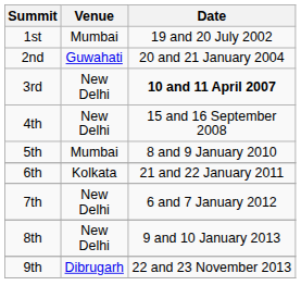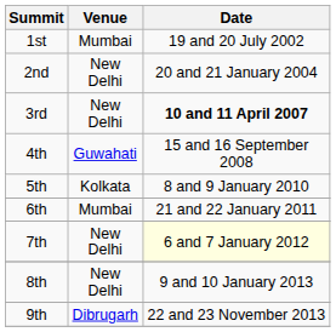2nd | Venue: Guwahati -> New Delhi
4th | Venue: New Delhi -> Guwahati
5th | Venue: Mumbai -> Kolkata
6th | Venue: Kolkata -> Mumbai
7th | Date: no background -> lightyellow background
